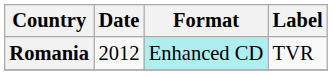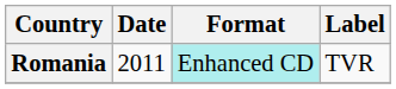Romania | Date: 2012 -> 2011
